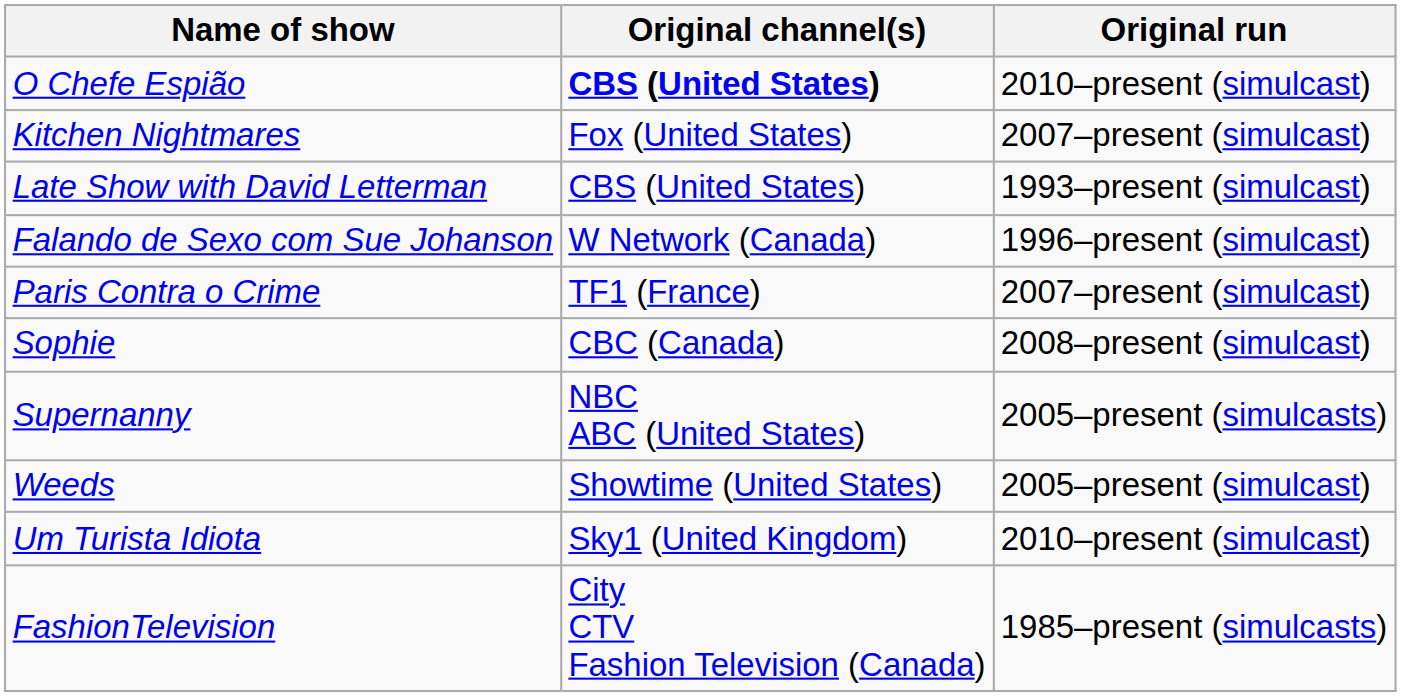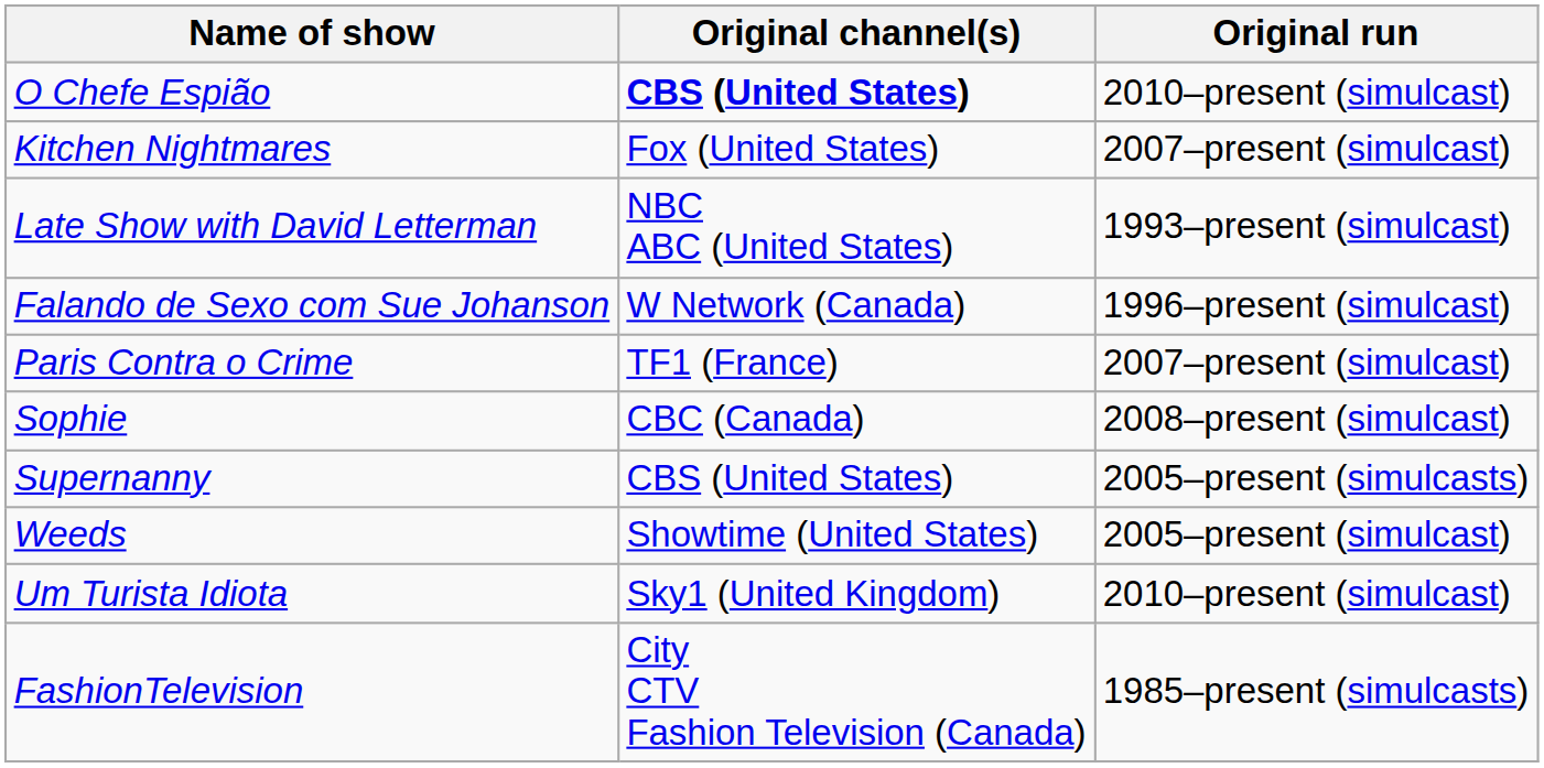Late Show with David Letterman | Original channel(s): CBS (United States) -> NBC ABC (United States)
Supernanny | Original channel(s): NBC ABC (United States) -> CBS (United States)
